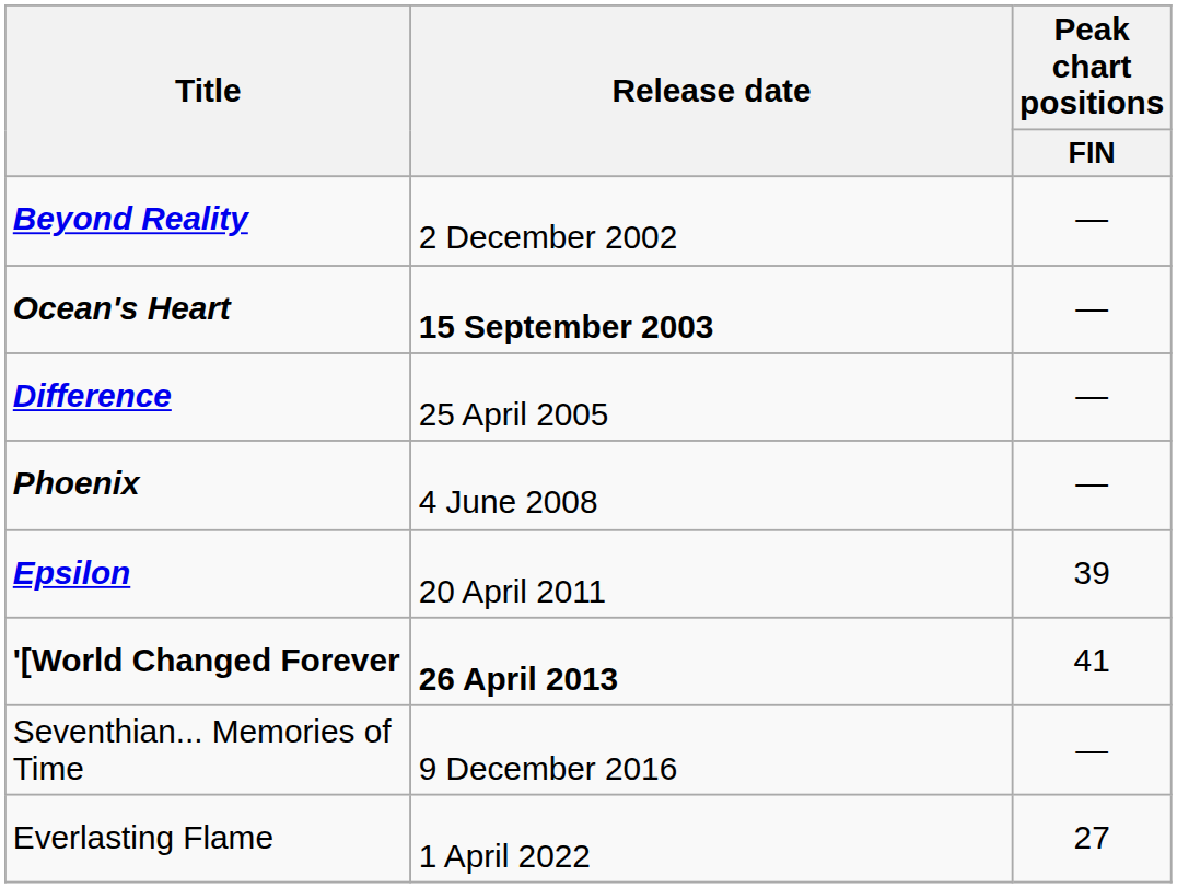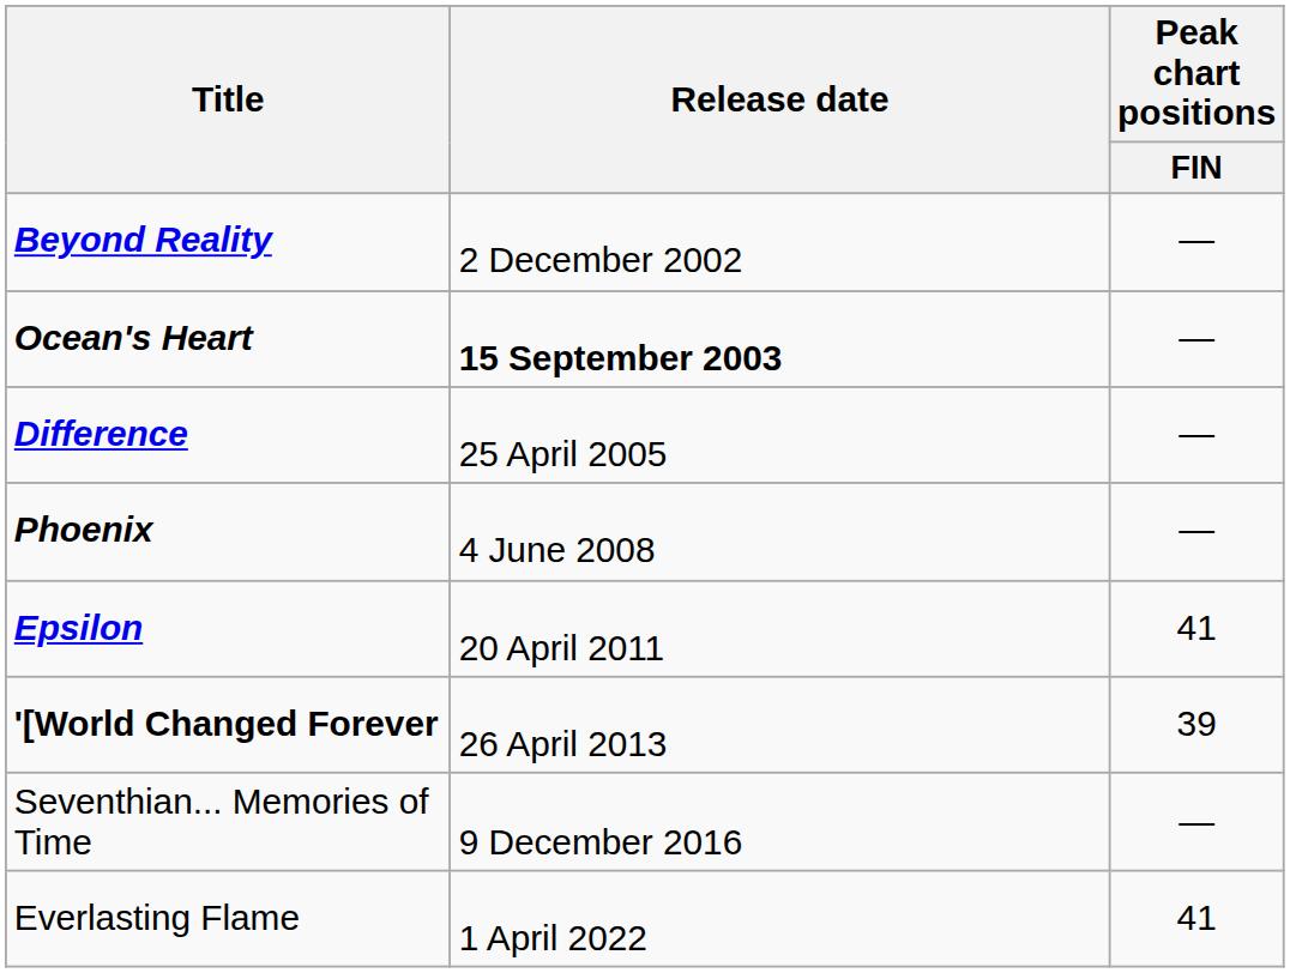Epsilon | Peak chart positions / FIN: 39 -> 41
'[World Changed Forever | Release date: bold -> normal
'[World Changed Forever | Peak chart positions / FIN: 41 -> 39
Everlasting Flame | Peak chart positions / FIN: 27 -> 41
